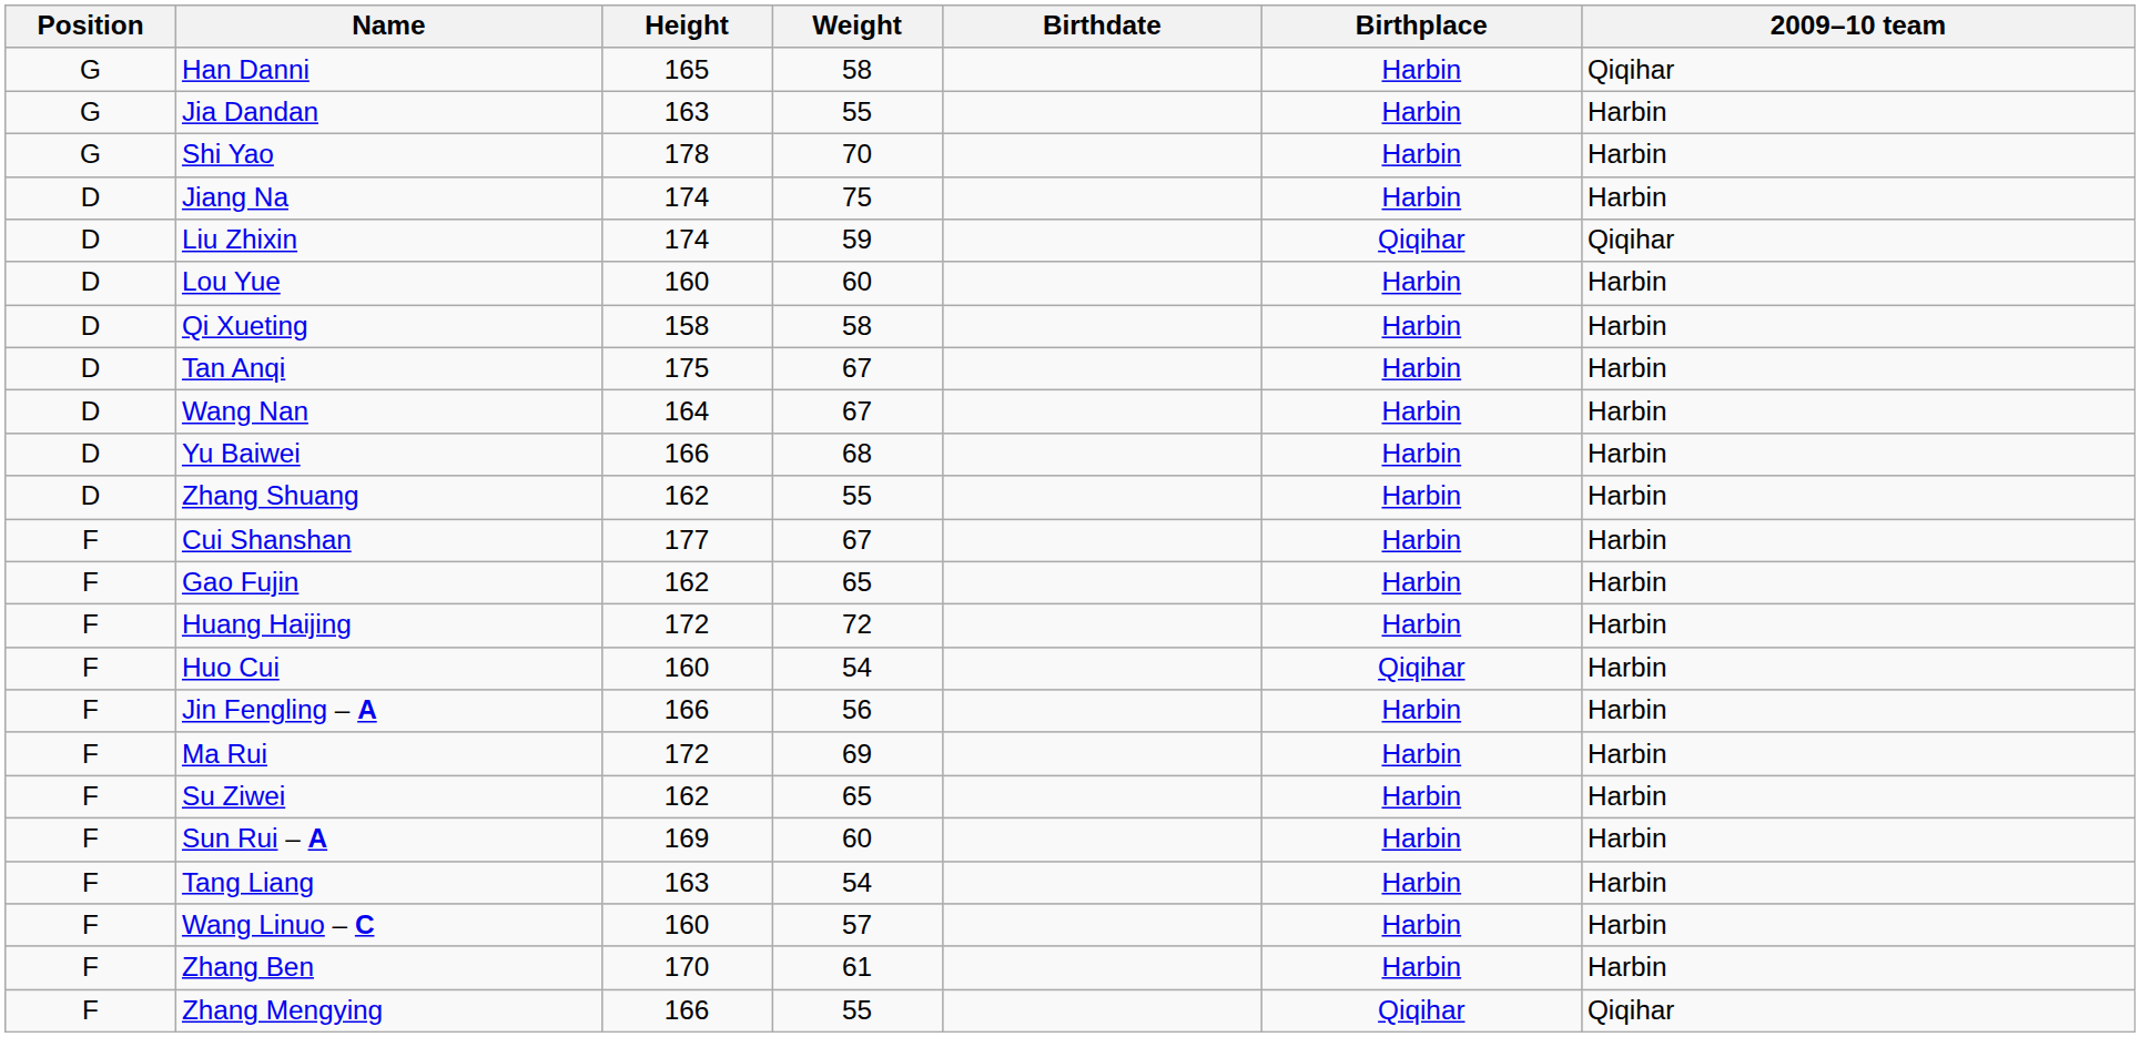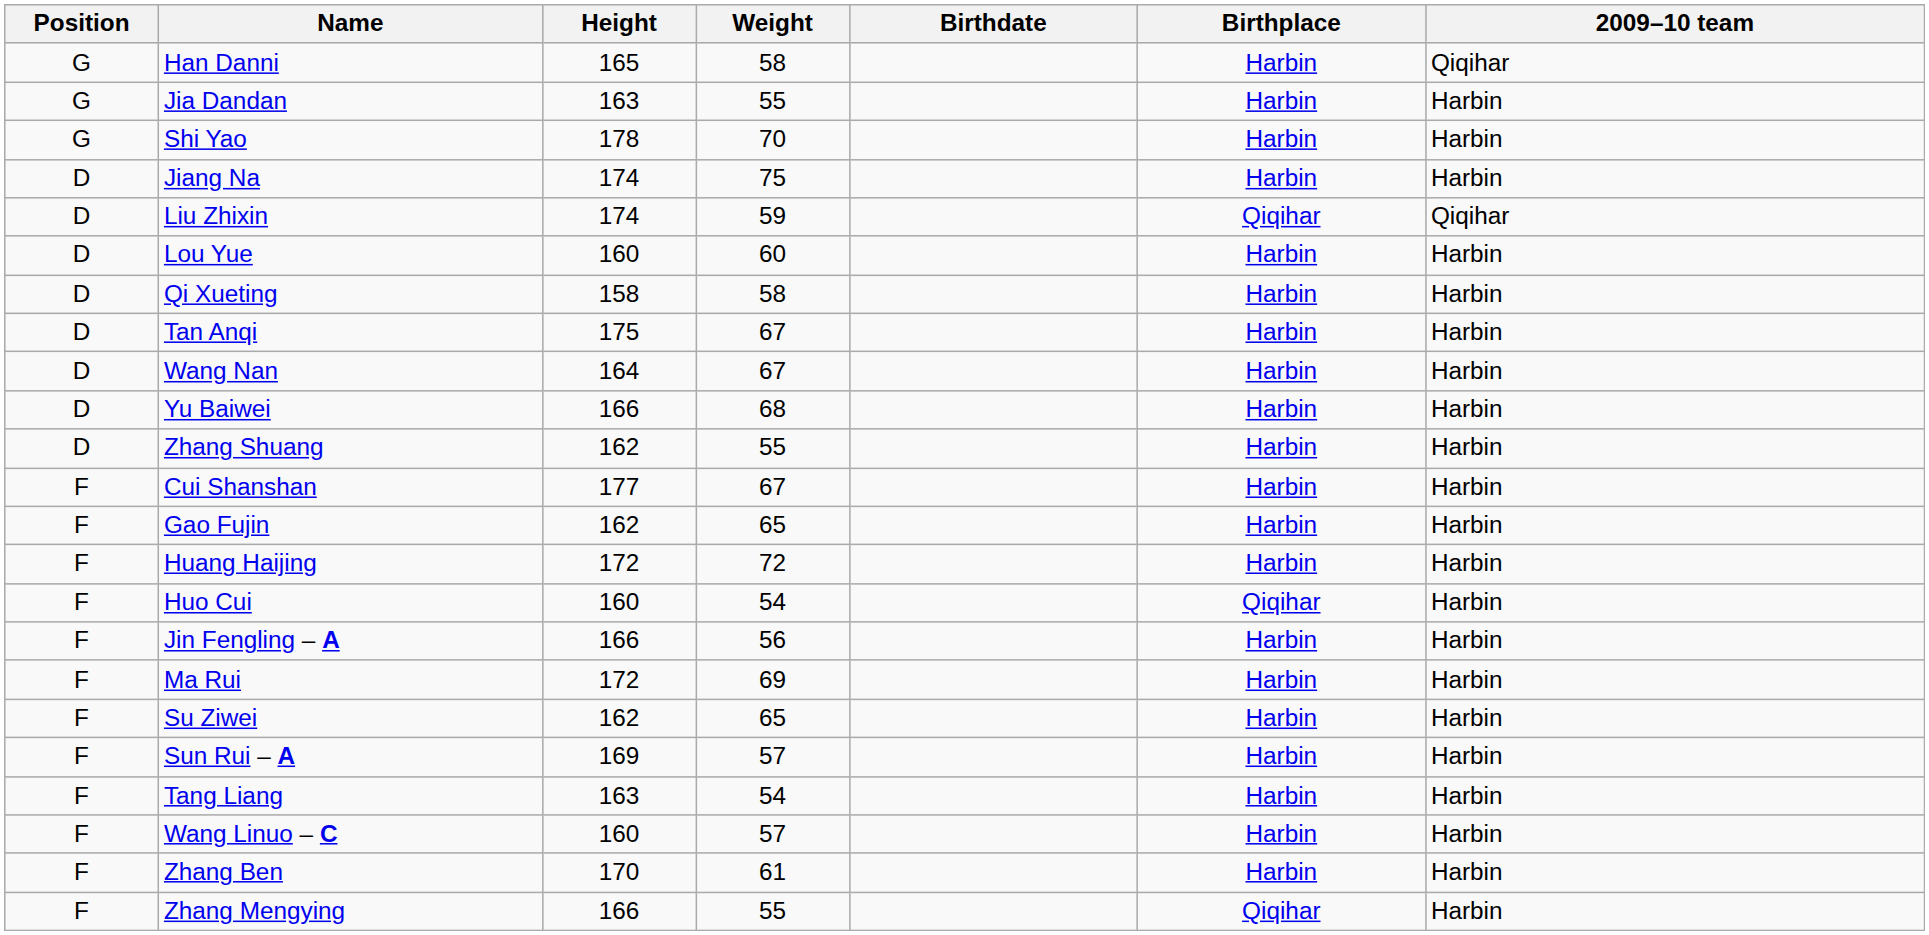Sun Rui – A | Weight: 60 -> 57
Zhang Mengying | 2009–10 team: Qiqihar -> Harbin
